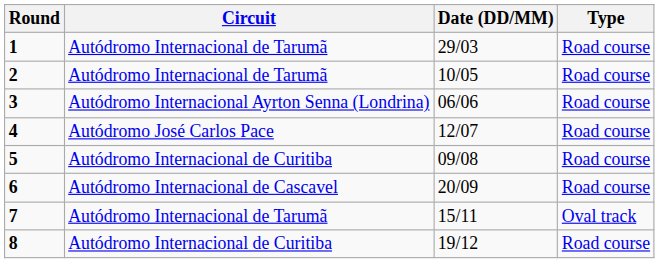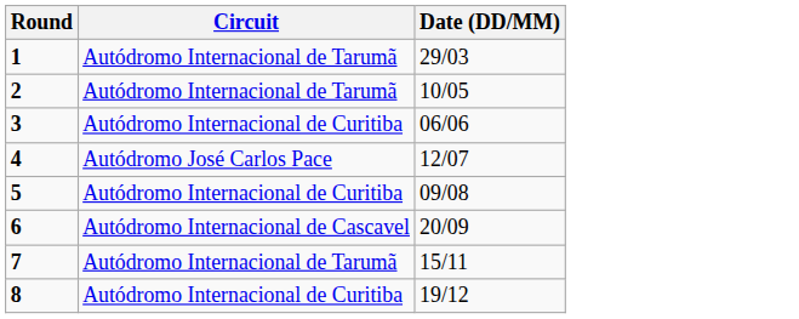- column: Type | Road course | Road course | Road course | Road course | Road course | Road course | Oval track | Road course
3 | Circuit: Autódromo Internacional Ayrton Senna (Londrina) -> Autódromo Internacional de Curitiba
